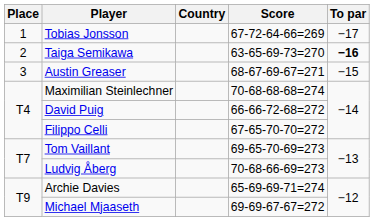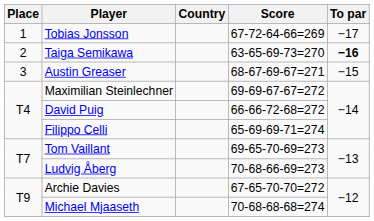Maximilian Steinlechner | Score: 70-68-68-68=274 -> 69-69-67-67=272
Filippo Celli | Score: 67-65-70-70=272 -> 65-69-69-71=274
Archie Davies | Score: 65-69-69-71=274 -> 67-65-70-70=272
Michael Mjaaseth | Score: 69-69-67-67=272 -> 70-68-68-68=274
